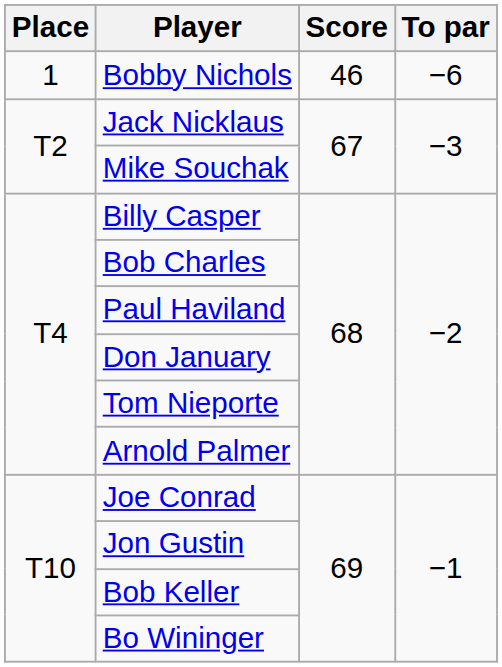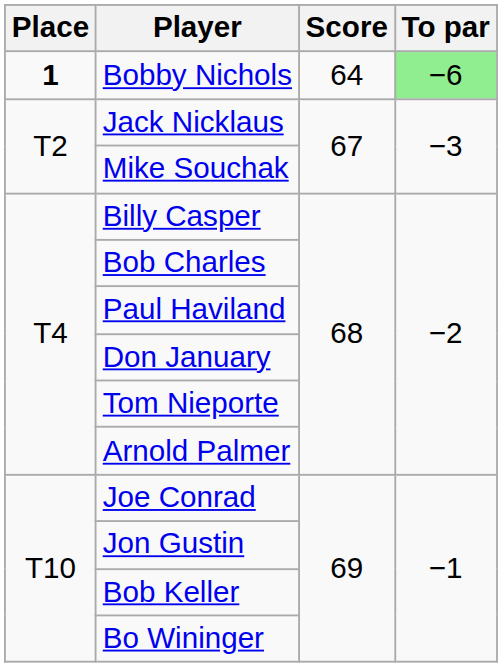Bobby Nichols | Place: normal -> bold
Bobby Nichols | Score: 46 -> 64
Bobby Nichols | To par: no background -> lightgreen background
